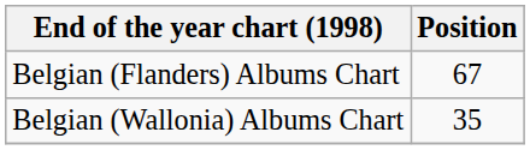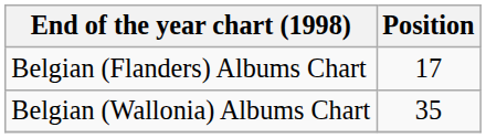Belgian (Flanders) Albums Chart | Position: 67 -> 17
